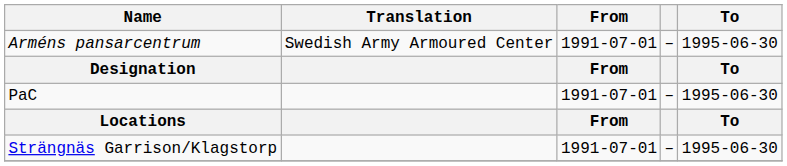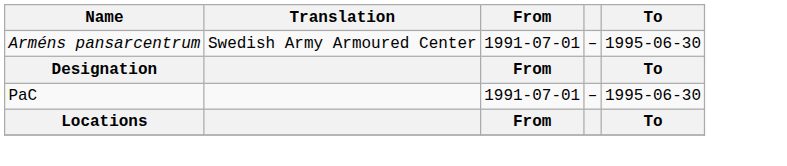- row: Strängnäs Garrison/Klagstorp | 1991-07-01 | – | 1995-06-30
